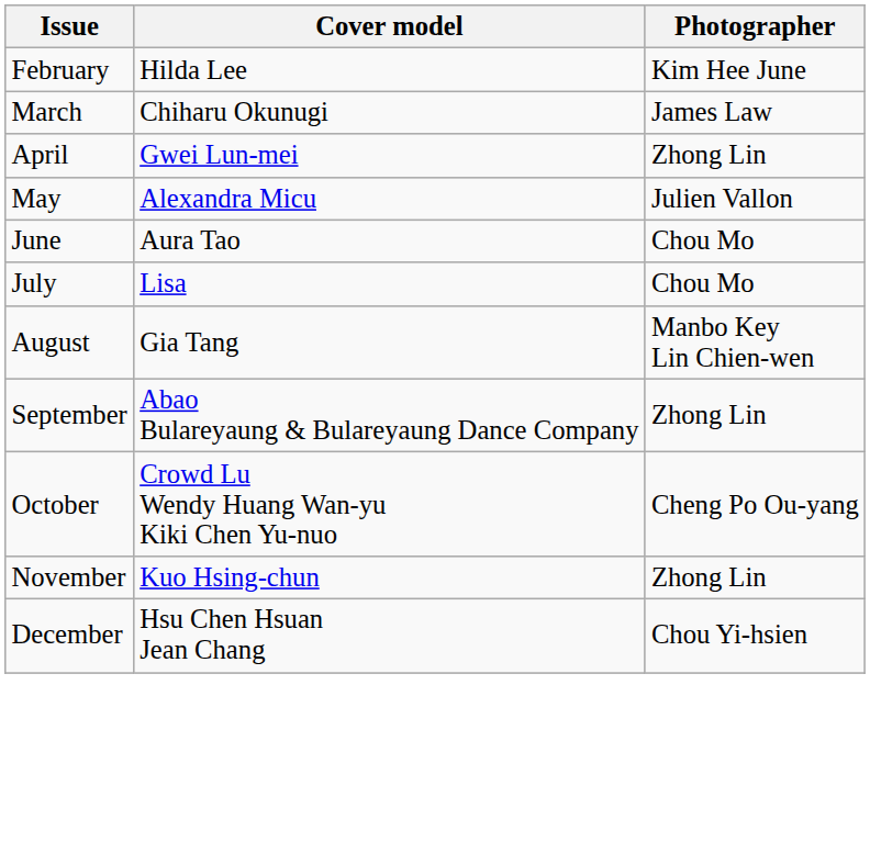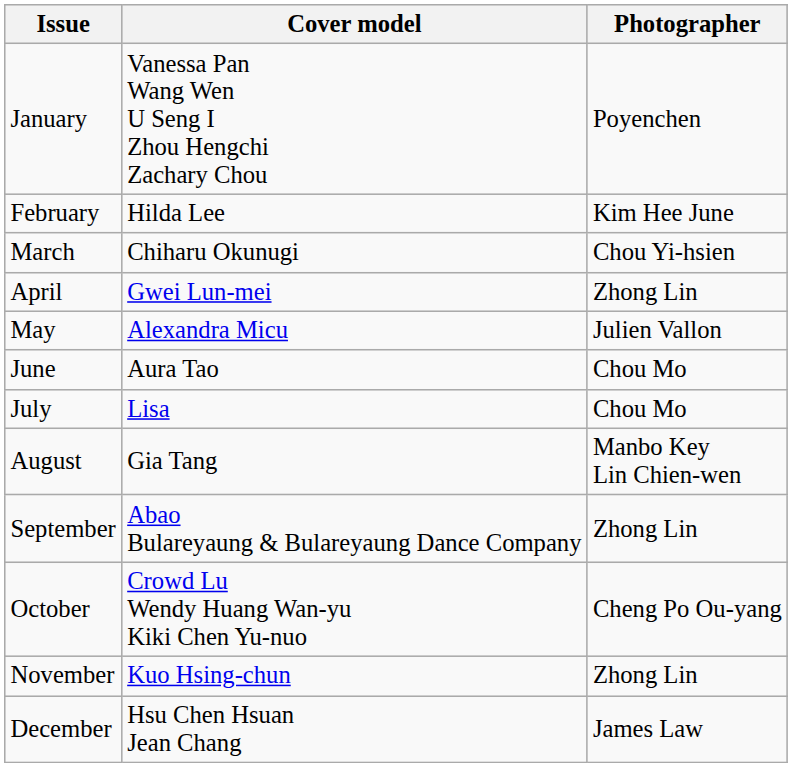+ row: January | Vanessa Pan Wang Wen U Seng I Zhou Hengchi Zachary Chou | Poyenchen
March | Photographer: James Law -> Chou Yi-hsien
December | Photographer: Chou Yi-hsien -> James Law
